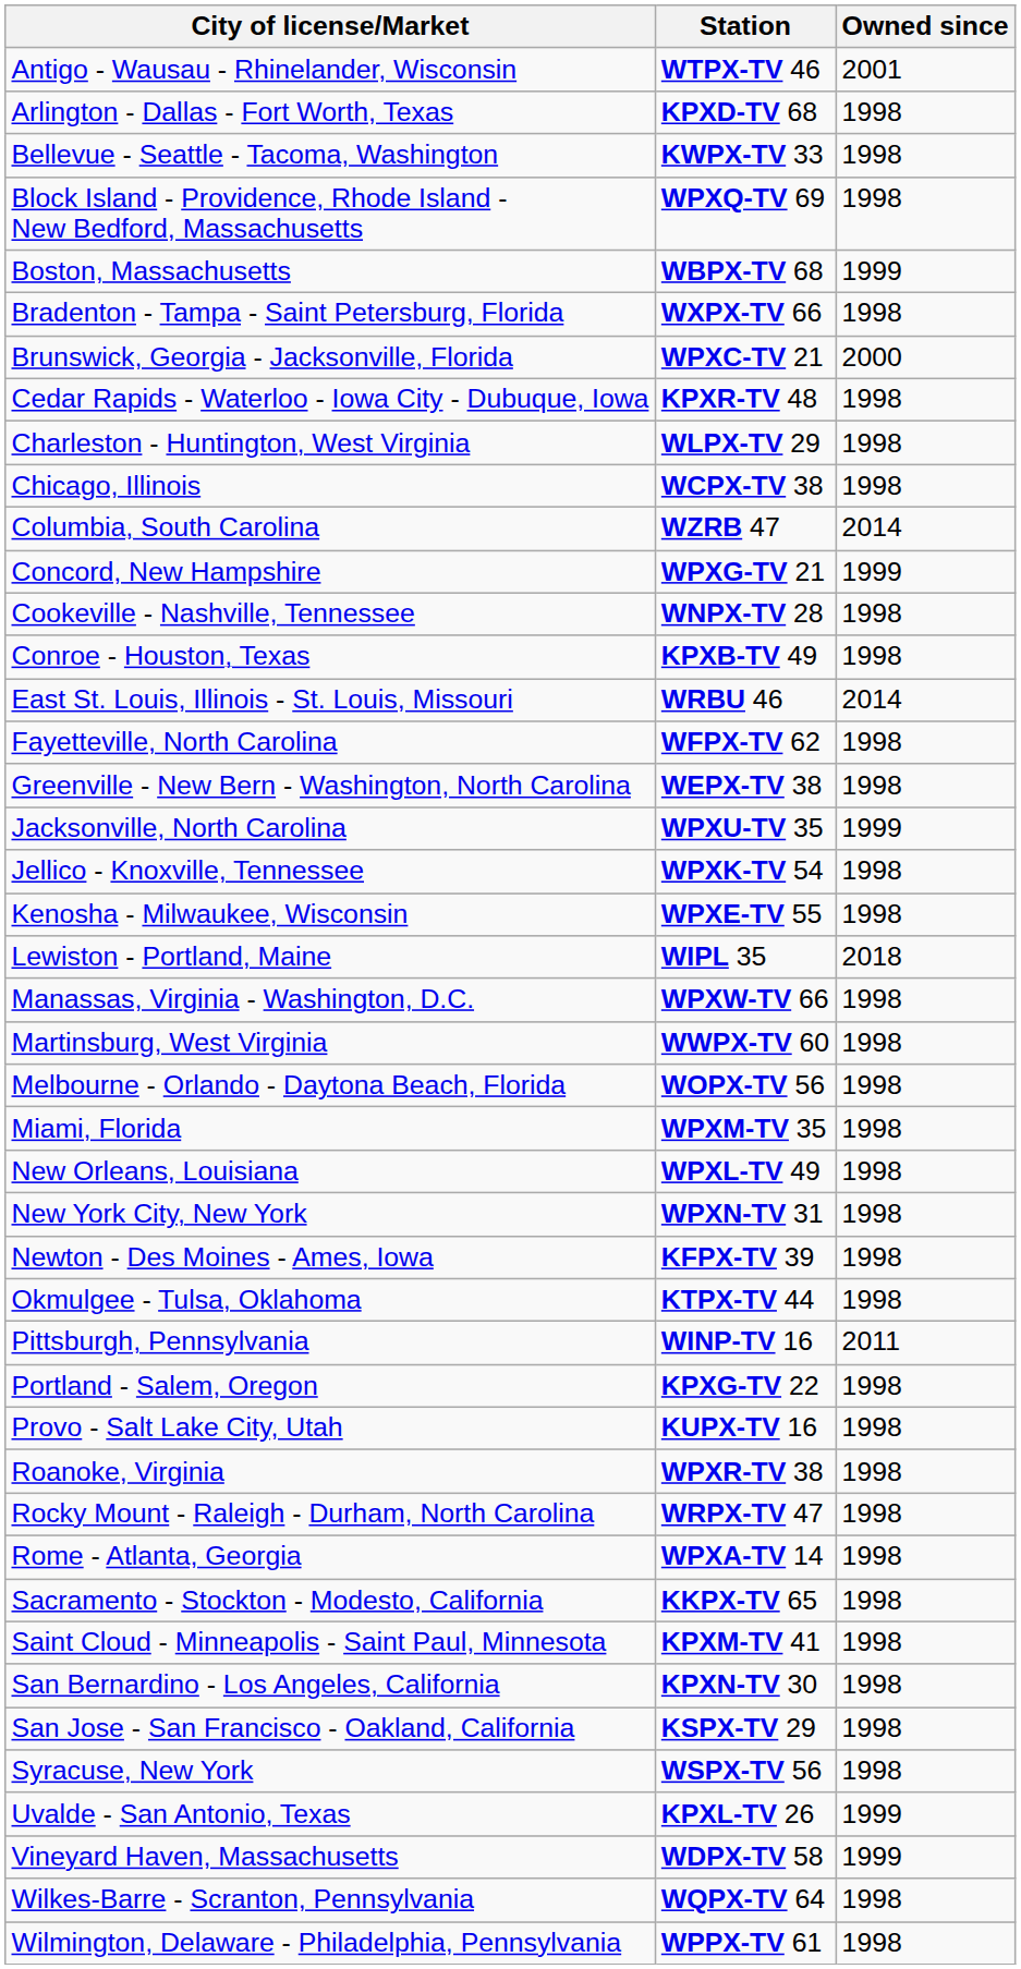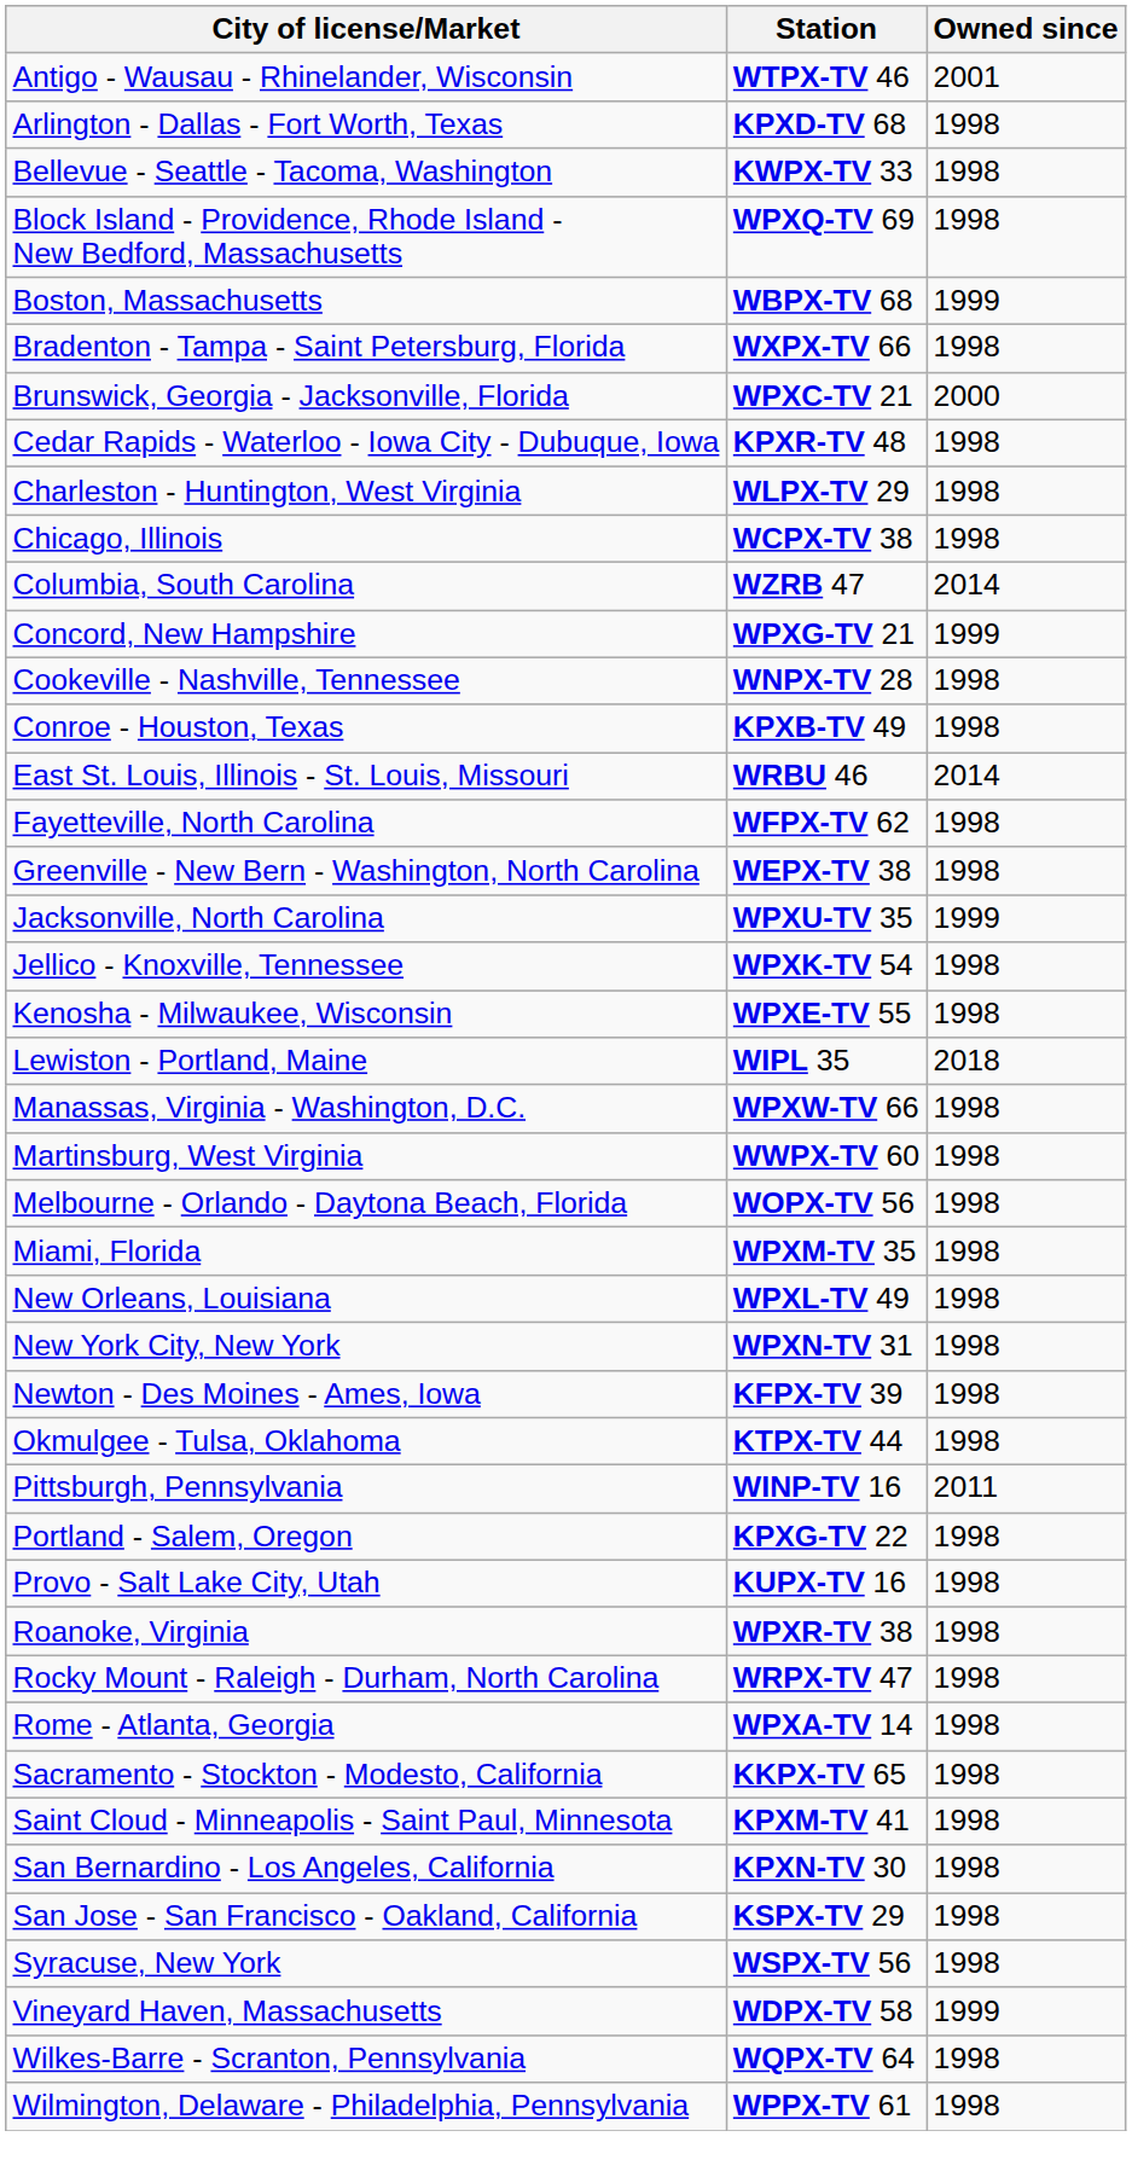- row: Uvalde - San Antonio, Texas | KPXL-TV 26 | 1999
